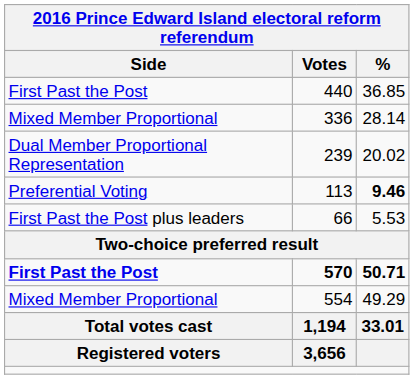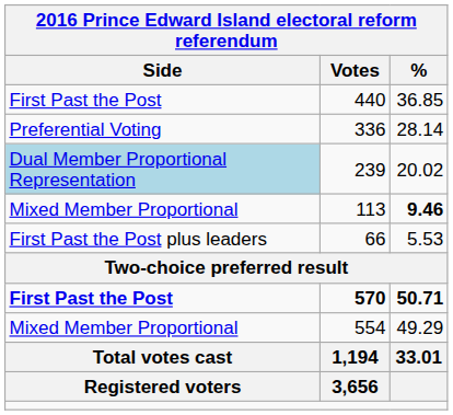336 | Side: Mixed Member Proportional -> Preferential Voting
239 | Side: no background -> lightblue background
113 | Side: Preferential Voting -> Mixed Member Proportional
